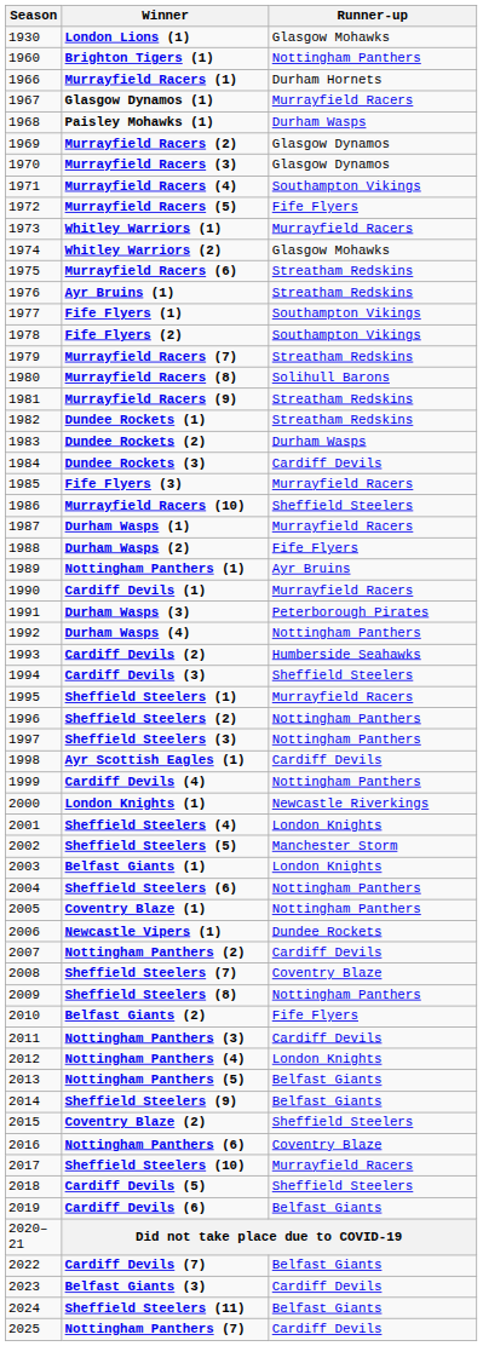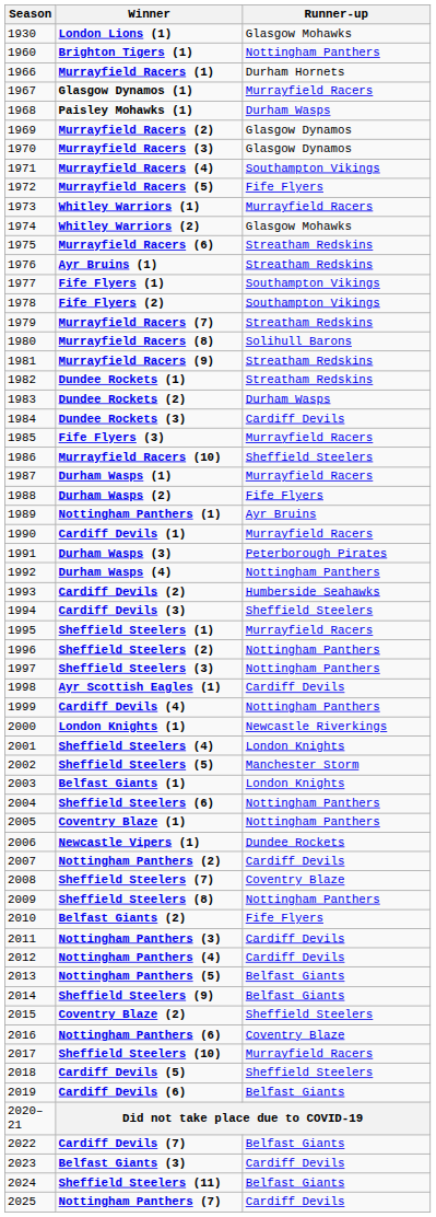Nottingham Panthers (4) | Runner-up: London Knights -> Cardiff Devils
